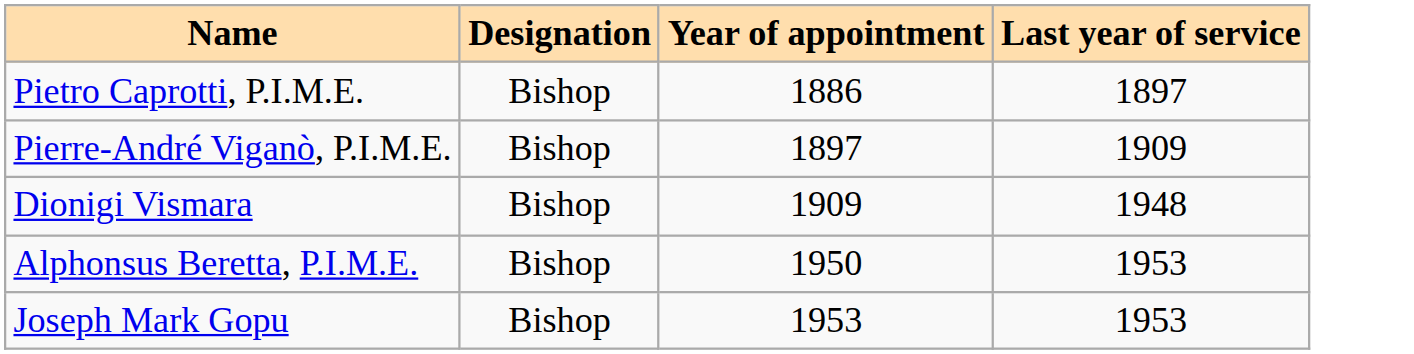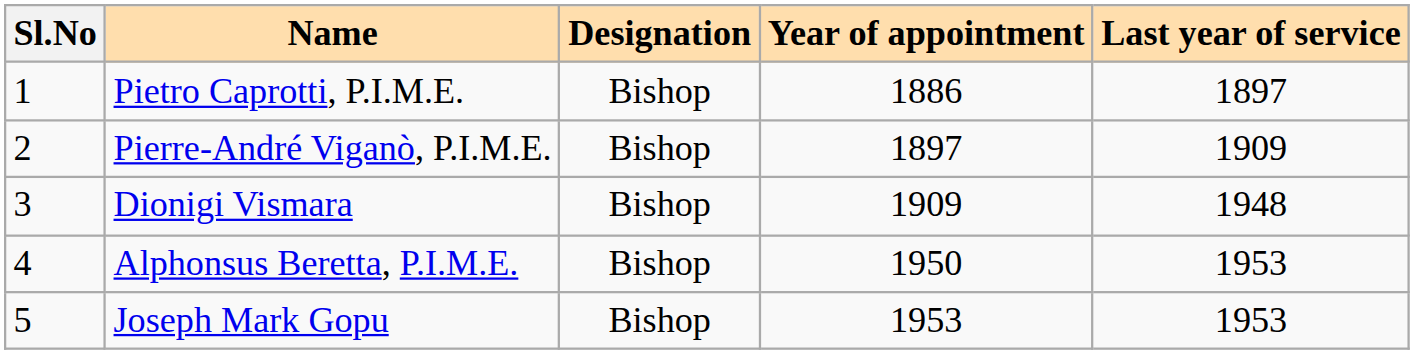+ column: Sl.No | 1 | 2 | 3 | 4 | 5
